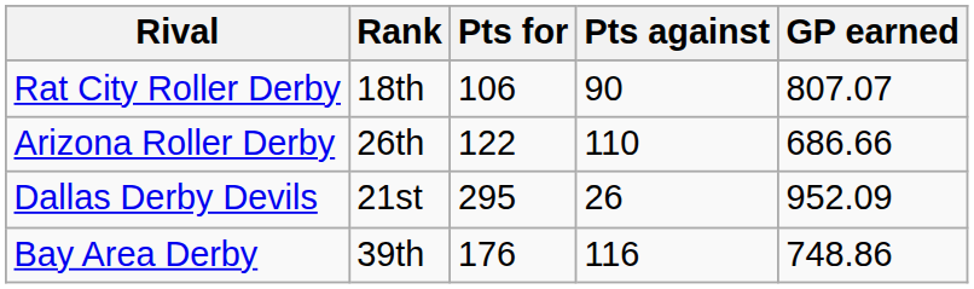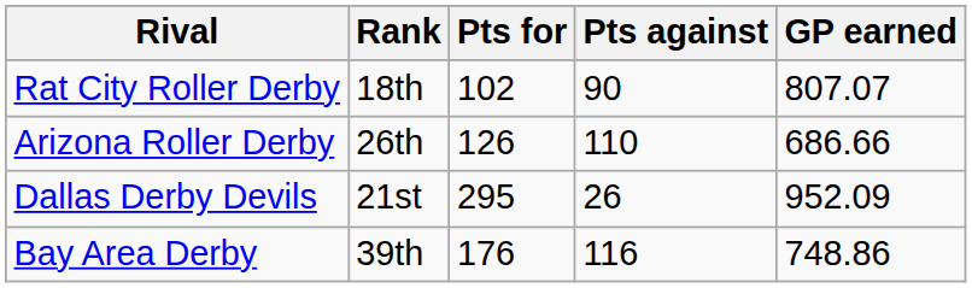Rat City Roller Derby | Pts for: 106 -> 102
Arizona Roller Derby | Pts for: 122 -> 126
